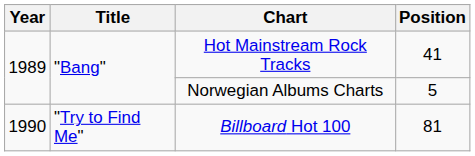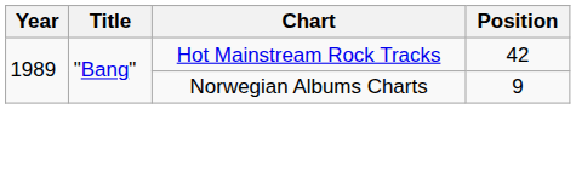Hot Mainstream Rock Tracks | Position: 41 -> 42
Norwegian Albums Charts | Position: 5 -> 9
- row: 1990 | "Try to Find Me" | Billboard Hot 100 | 81
